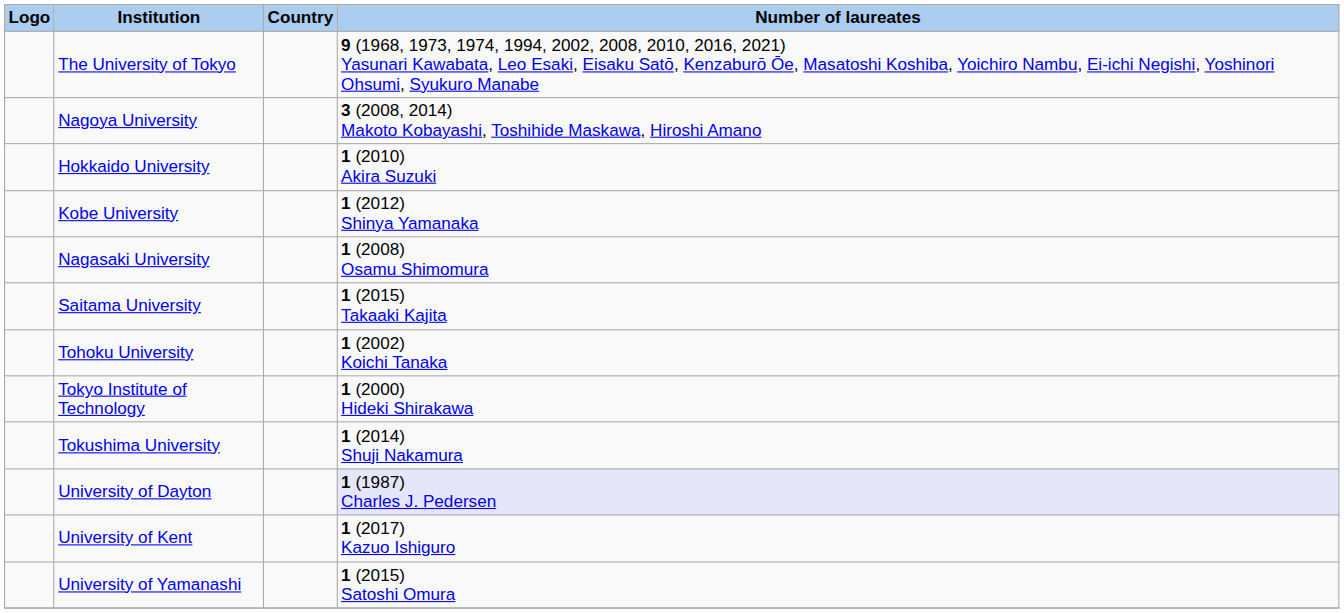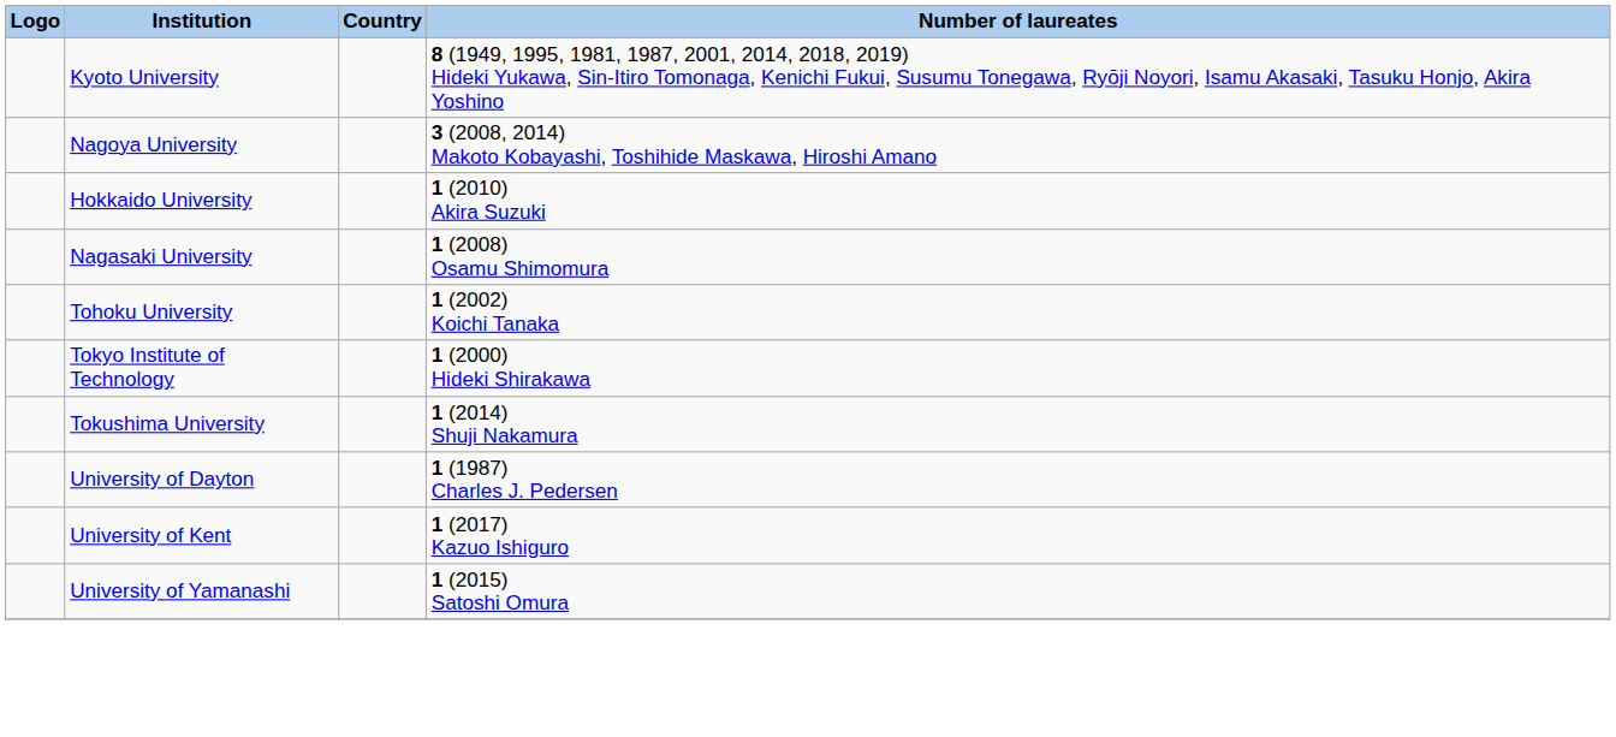- row: The University of Tokyo | 9 (1968, 1973, 1974, 1994, 2002, 2008, 2010, 2016, 2021) Yasunari Kawabata, Leo Esaki, Eisaku Satō, Kenzaburō Ōe, Masatoshi Koshiba, Yoichiro Nambu, Ei-ichi Negishi, Yoshinori Ohsumi, Syukuro Manabe
+ row: Kyoto University | 8 (1949, 1995, 1981, 1987, 2001, 2014, 2018, 2019) Hideki Yukawa, Sin-Itiro Tomonaga, Kenichi Fukui, Susumu Tonegawa, Ryōji Noyori, Isamu Akasaki, Tasuku Honjo, Akira Yoshino
- row: Kobe University | 1 (2012) Shinya Yamanaka
- row: Saitama University | 1 (2015) Takaaki Kajita
University of Dayton | Number of laureates: lavender background -> no background
